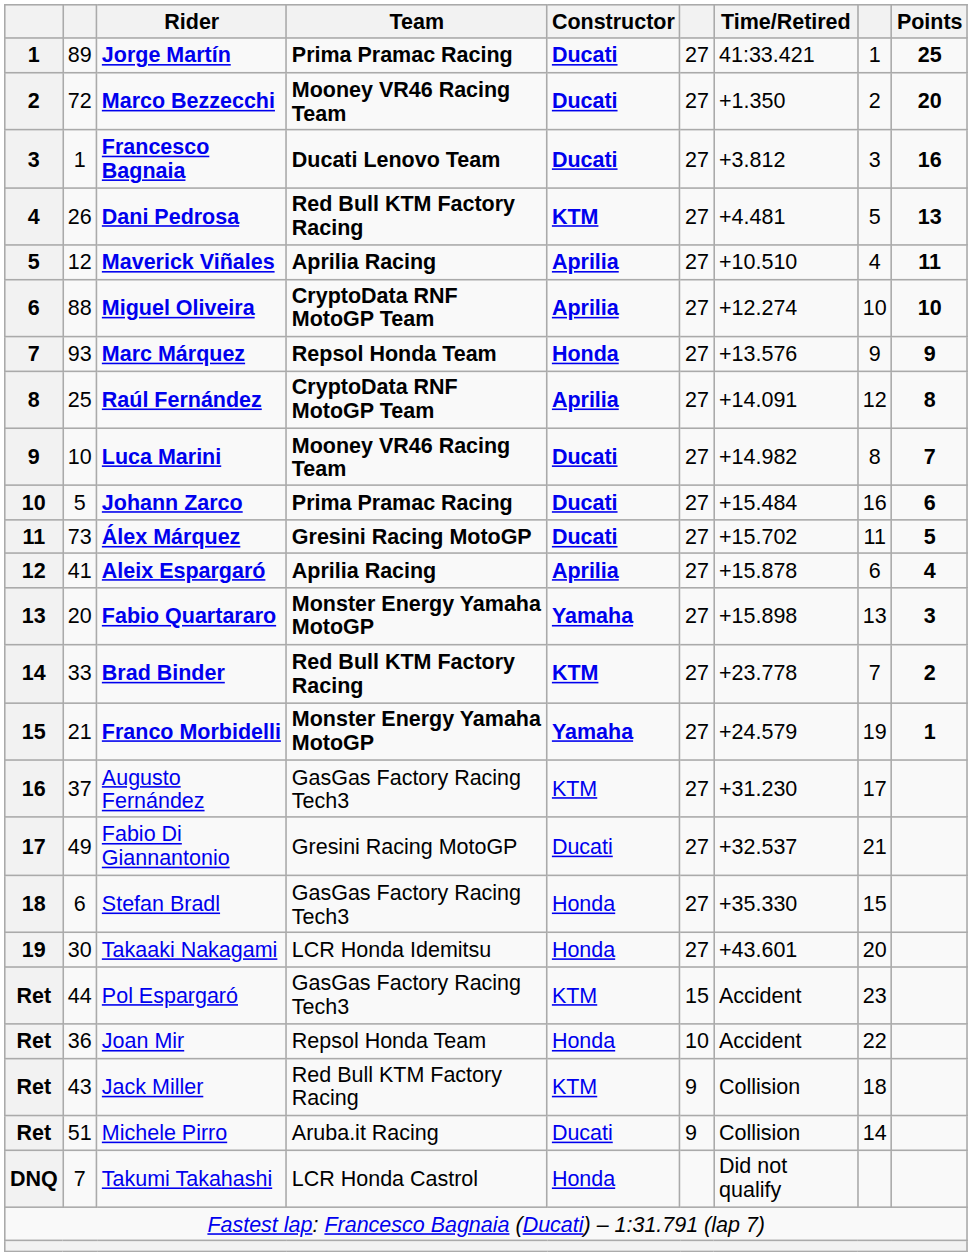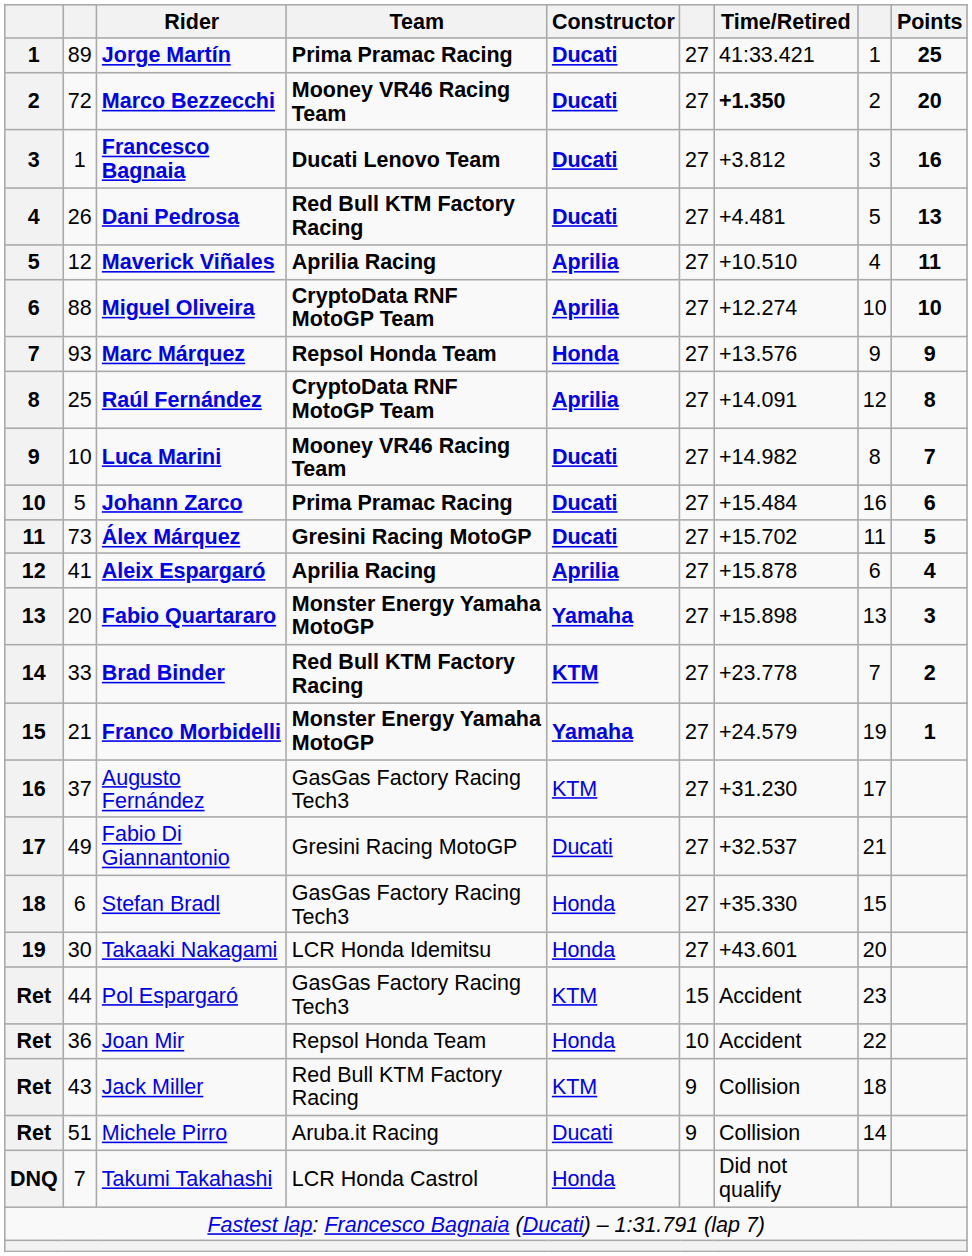Marco Bezzecchi | Time/Retired: normal -> bold
Dani Pedrosa | Constructor: KTM -> Ducati
